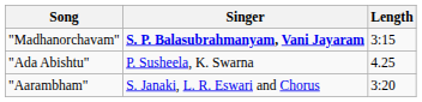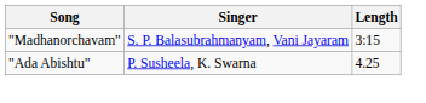"Madhanorchavam" | Singer: bold -> normal
- row: "Aarambham" | S. Janaki, L. R. Eswari and Chorus | 3:20
